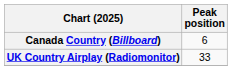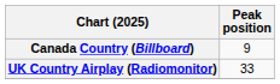Canada Country (Billboard) | Peak position: 6 -> 9
